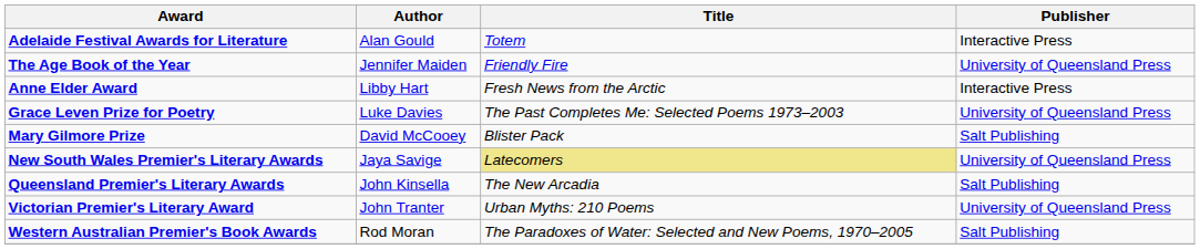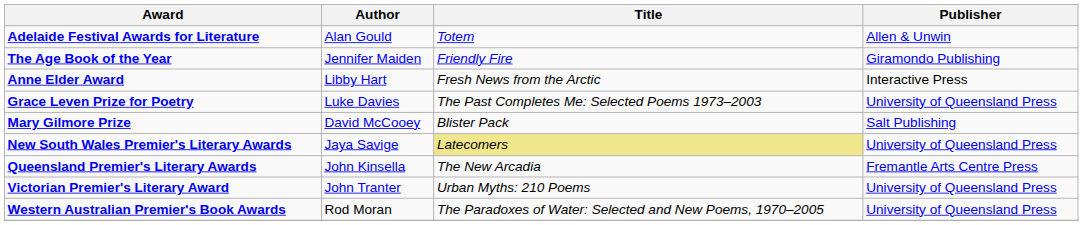Adelaide Festival Awards for Literature | Publisher: Interactive Press -> Allen & Unwin
The Age Book of the Year | Publisher: University of Queensland Press -> Giramondo Publishing
Queensland Premier's Literary Awards | Publisher: Salt Publishing -> Fremantle Arts Centre Press
Western Australian Premier's Book Awards | Publisher: Salt Publishing -> University of Queensland Press
